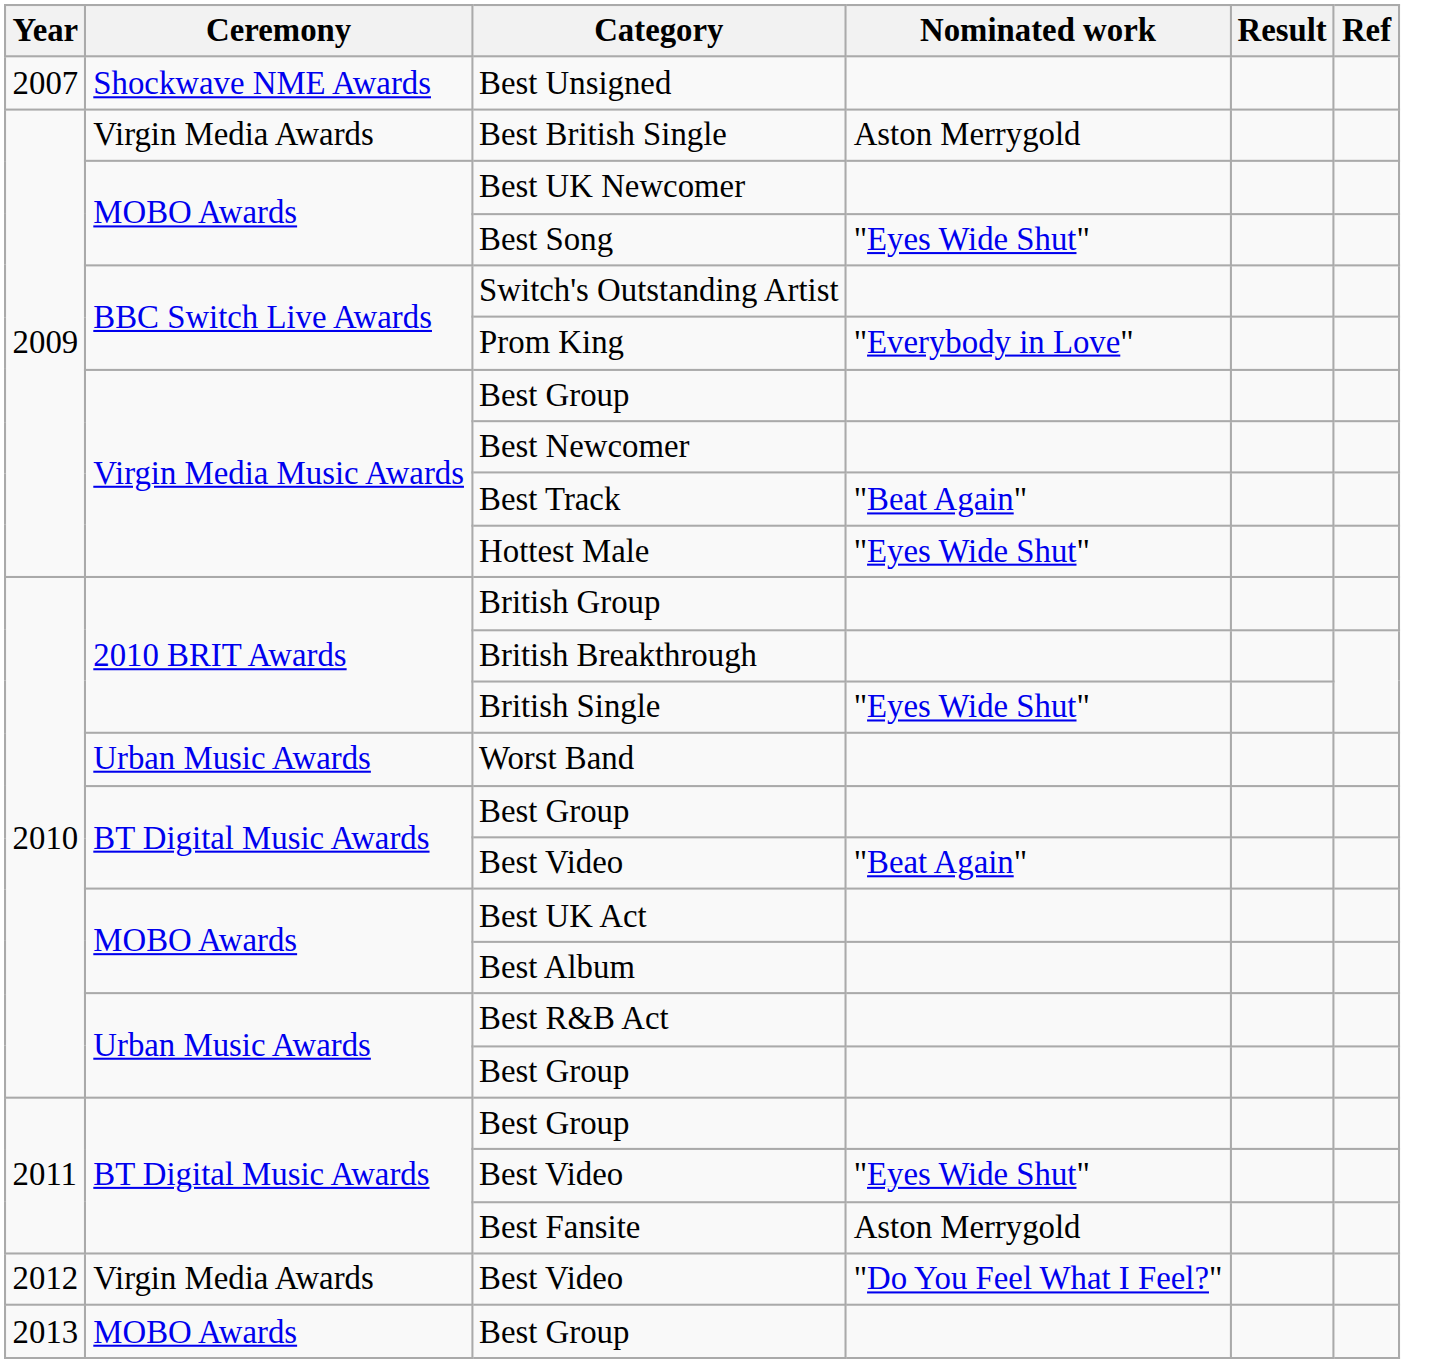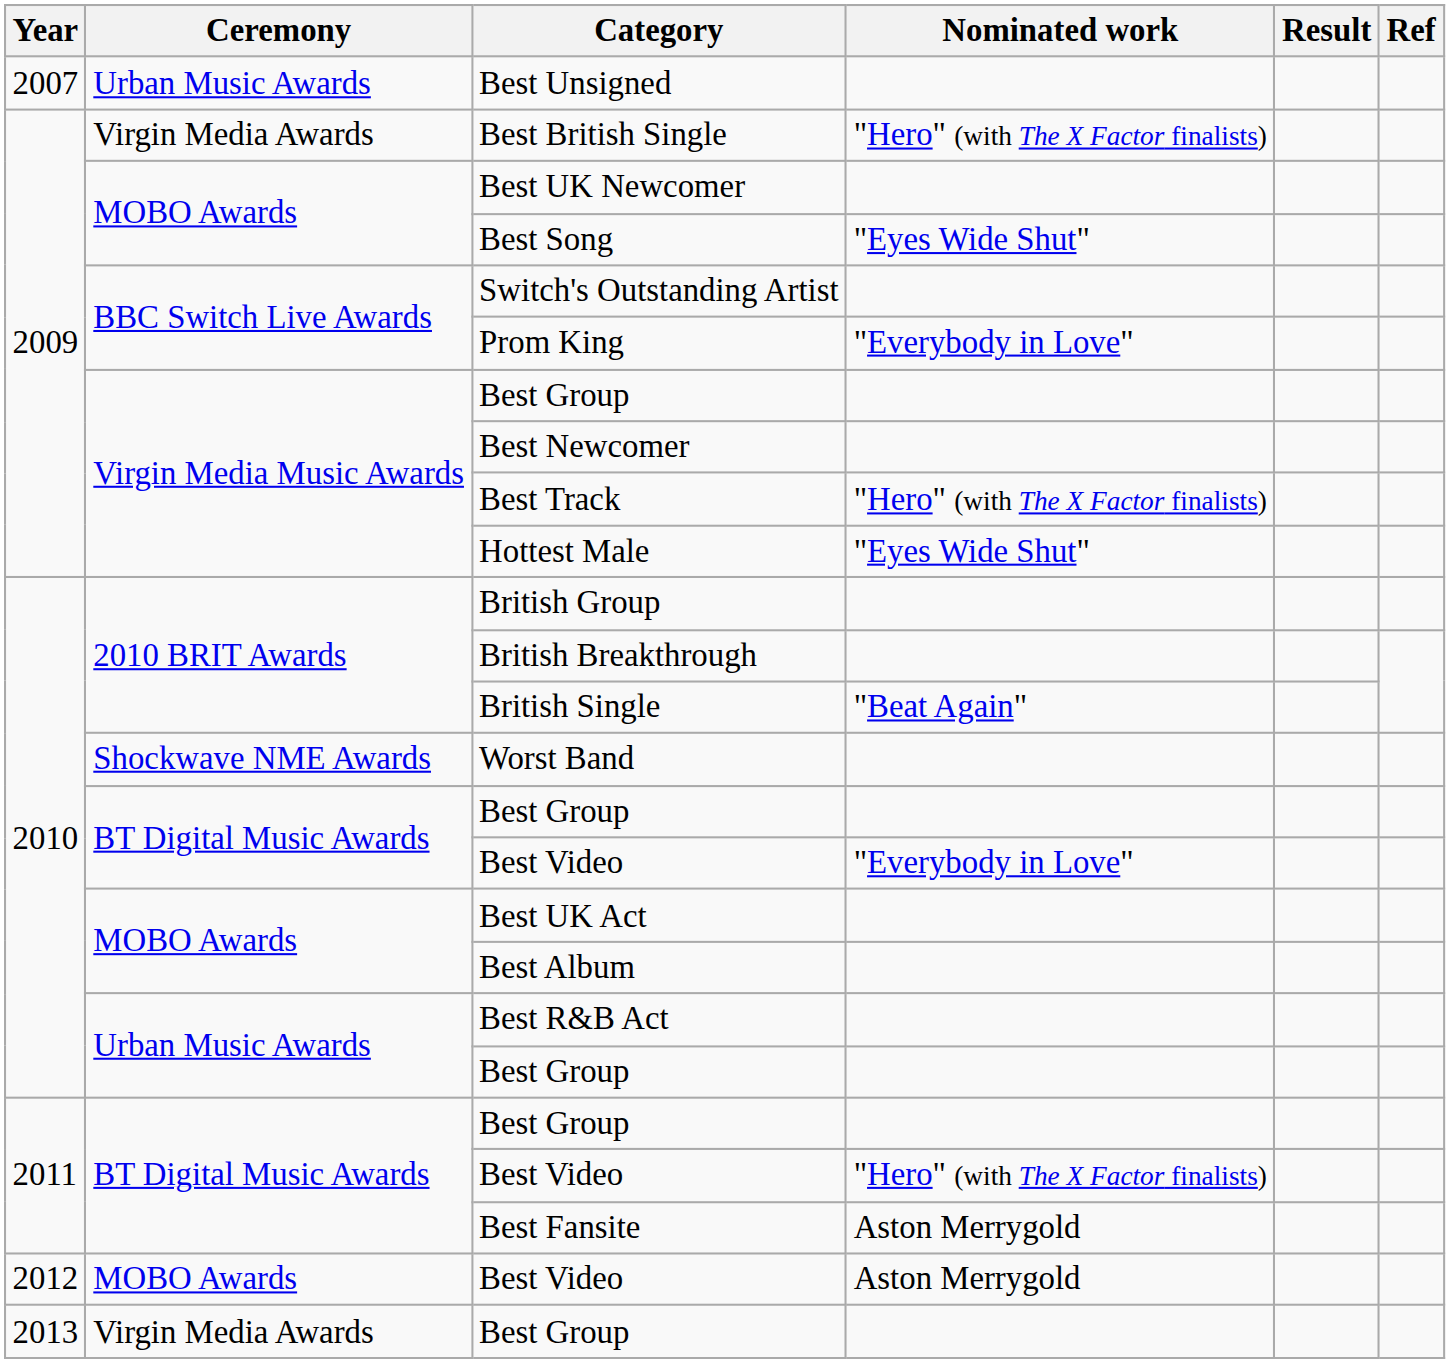Best Unsigned | Ceremony: Shockwave NME Awards -> Urban Music Awards
Best British Single | Nominated work: Aston Merrygold -> "Hero" (with The X Factor finalists)
Best Track | Nominated work: "Beat Again" -> "Hero" (with The X Factor finalists)
British Single | Nominated work: "Eyes Wide Shut" -> "Beat Again"
Worst Band | Ceremony: Urban Music Awards -> Shockwave NME Awards
2010 / Best Video | Nominated work: "Beat Again" -> "Everybody in Love"
2011 / Best Video | Nominated work: "Eyes Wide Shut" -> "Hero" (with The X Factor finalists)
2012 / Best Video | Ceremony: Virgin Media Awards -> MOBO Awards
2012 / Best Video | Nominated work: "Do You Feel What I Feel?" -> Aston Merrygold
2013 / Best Group | Ceremony: MOBO Awards -> Virgin Media Awards
